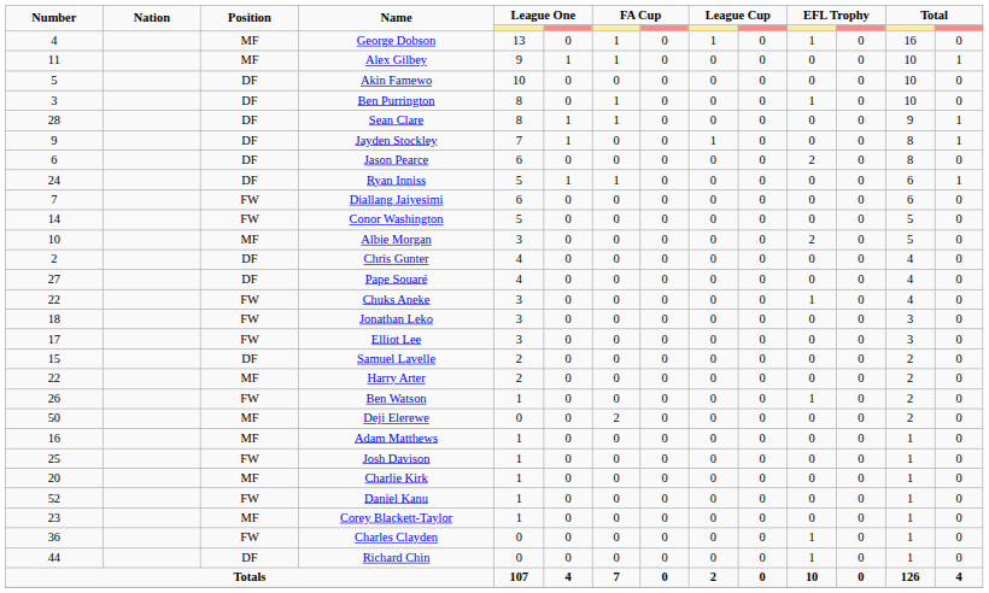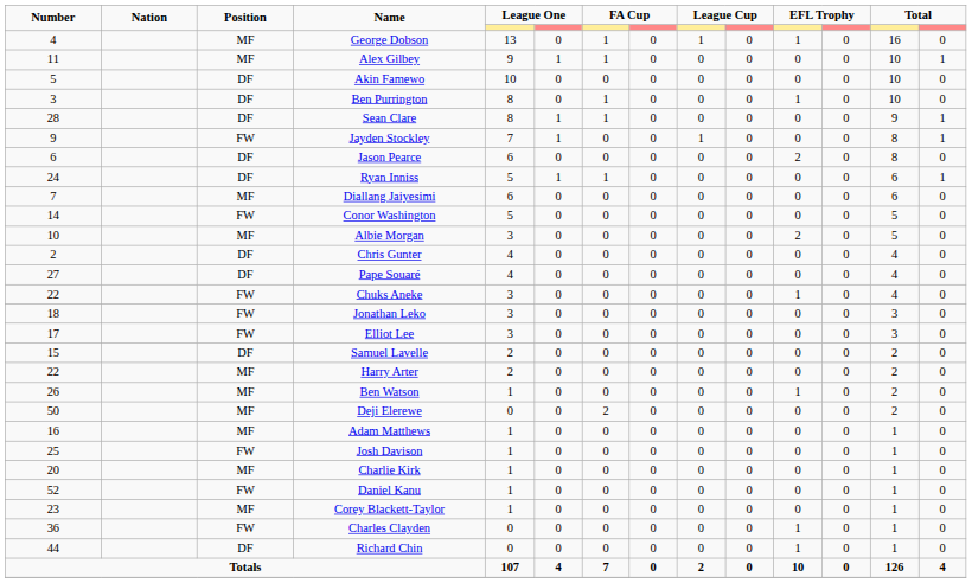Jayden Stockley | Position: DF -> FW
Diallang Jaiyesimi | Position: FW -> MF
Ben Watson | Position: FW -> MF
